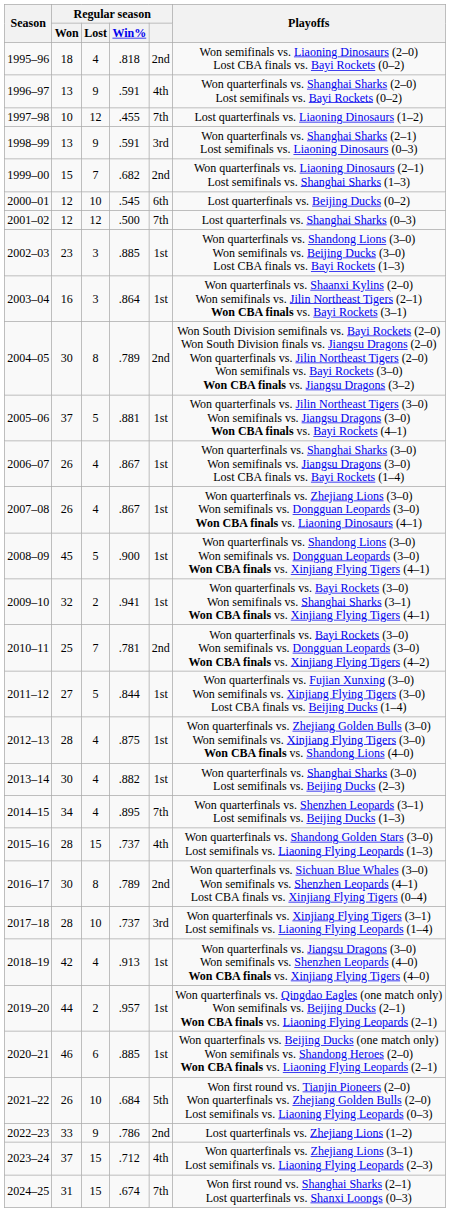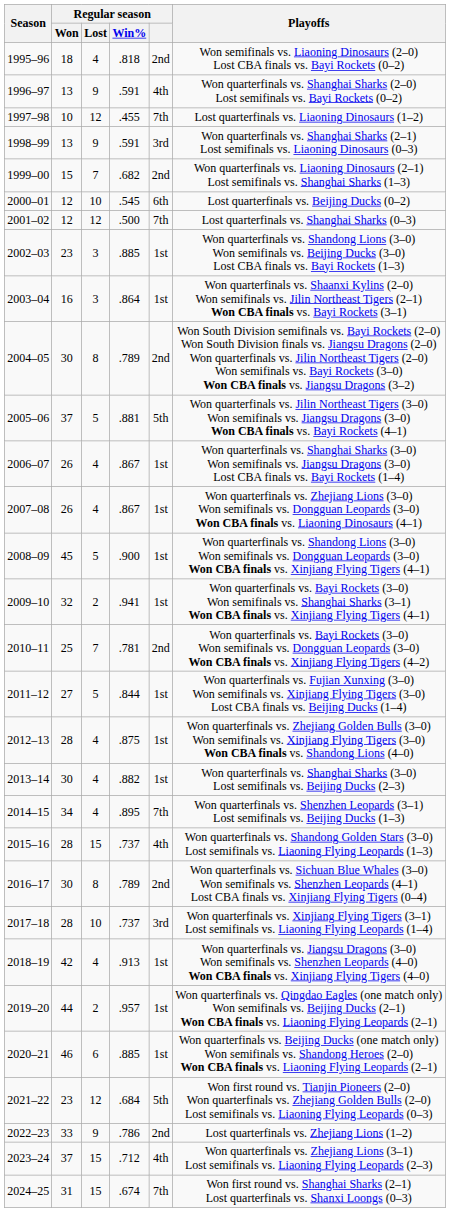2005–06 | Regular season: 1st -> 5th
2021–22 | Regular season / Won: 26 -> 23
2021–22 | Regular season / Lost: 10 -> 12
